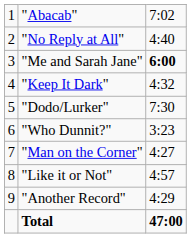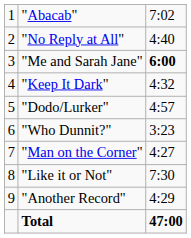"Dodo/Lurker" | column 3: 7:30 -> 4:57
"Like it or Not" | column 3: 4:57 -> 7:30
